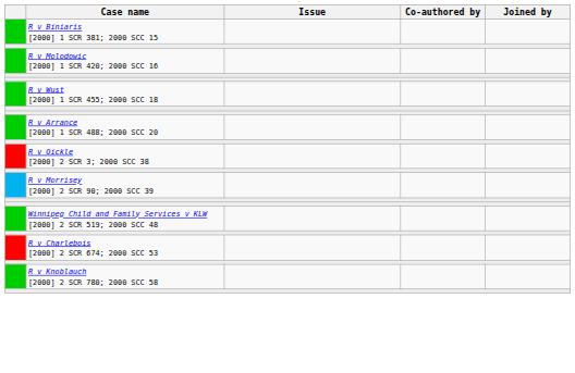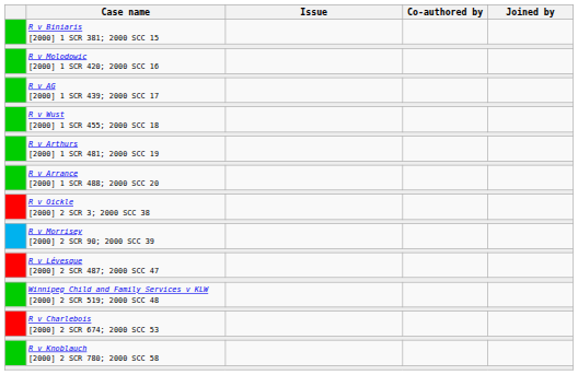+ row: R v AG [2000] 1 SCR 439; 2000 SCC 17
+ row: R v Arthurs [2000] 1 SCR 481; 2000 SCC 19
+ row: R v Lévesque [2000] 2 SCR 487; 2000 SCC 47
